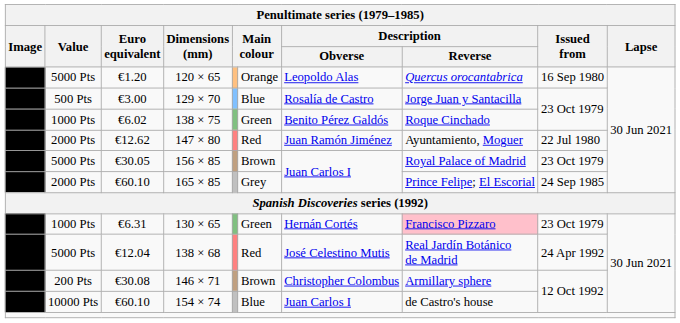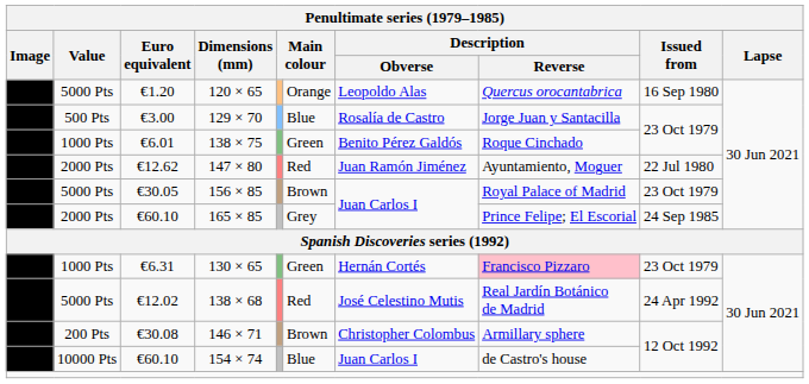138 × 75 | Penultimate series (1979–1985) / Euro equivalent: €6.02 -> €6.01
138 × 68 | Penultimate series (1979–1985) / Euro equivalent: €12.04 -> €12.02
